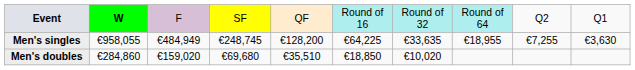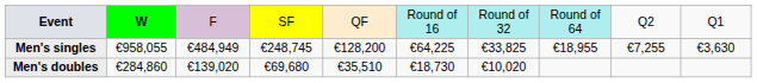Men's singles | column 7: €33,635 -> €33,825
Men's doubles | column 3: €159,020 -> €139,020
Men's doubles | column 6: €18,850 -> €18,730
